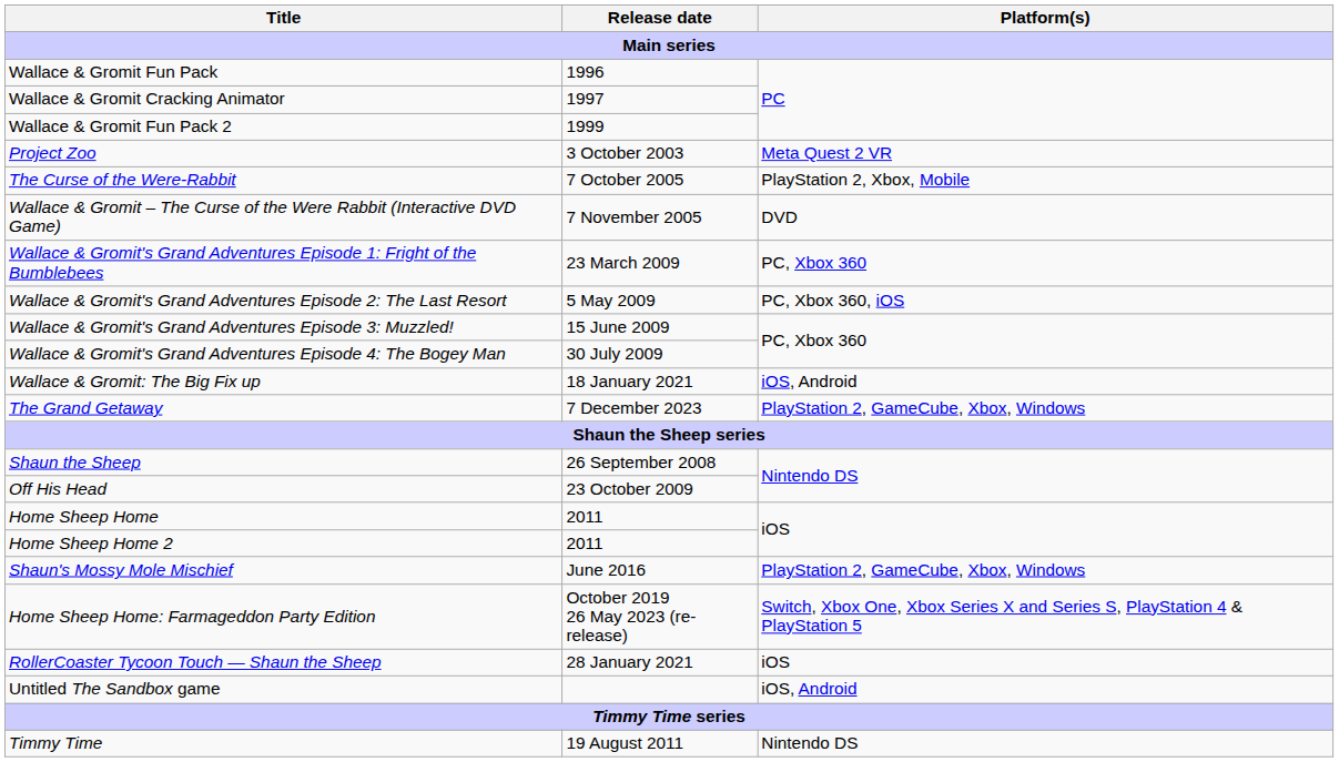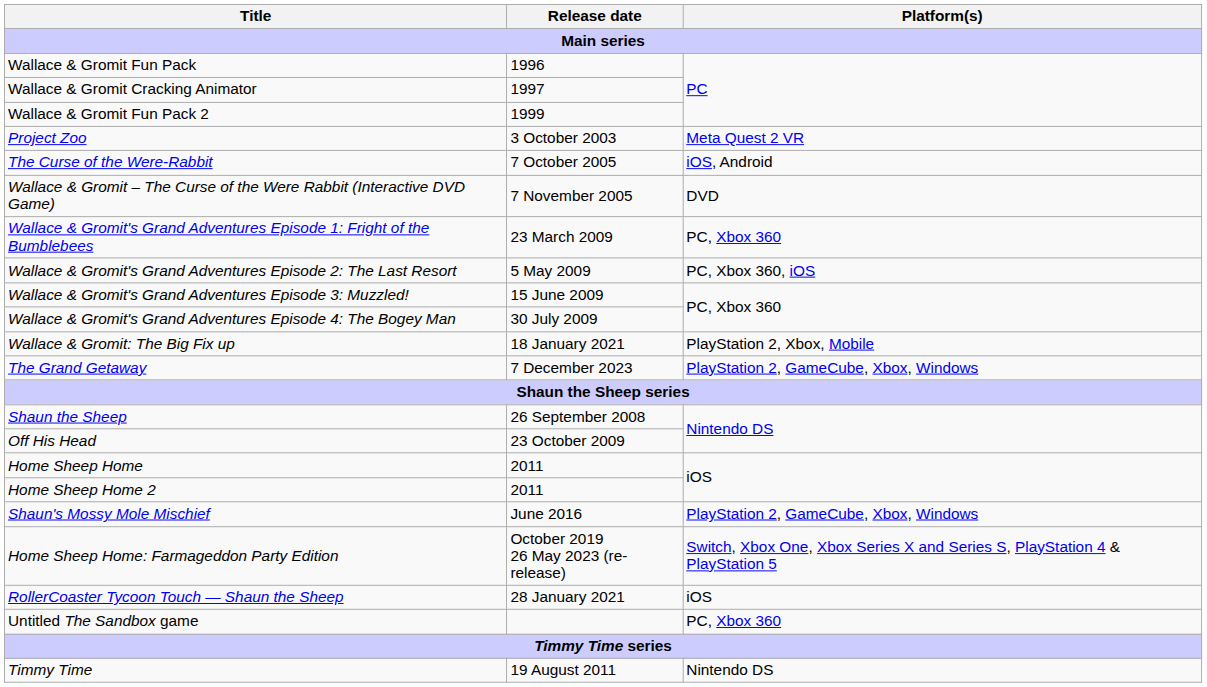The Curse of the Were-Rabbit | Platform(s): PlayStation 2, Xbox, Mobile -> iOS, Android
Wallace & Gromit: The Big Fix up | Platform(s): iOS, Android -> PlayStation 2, Xbox, Mobile
Untitled The Sandbox game | Platform(s): iOS, Android -> PC, Xbox 360
